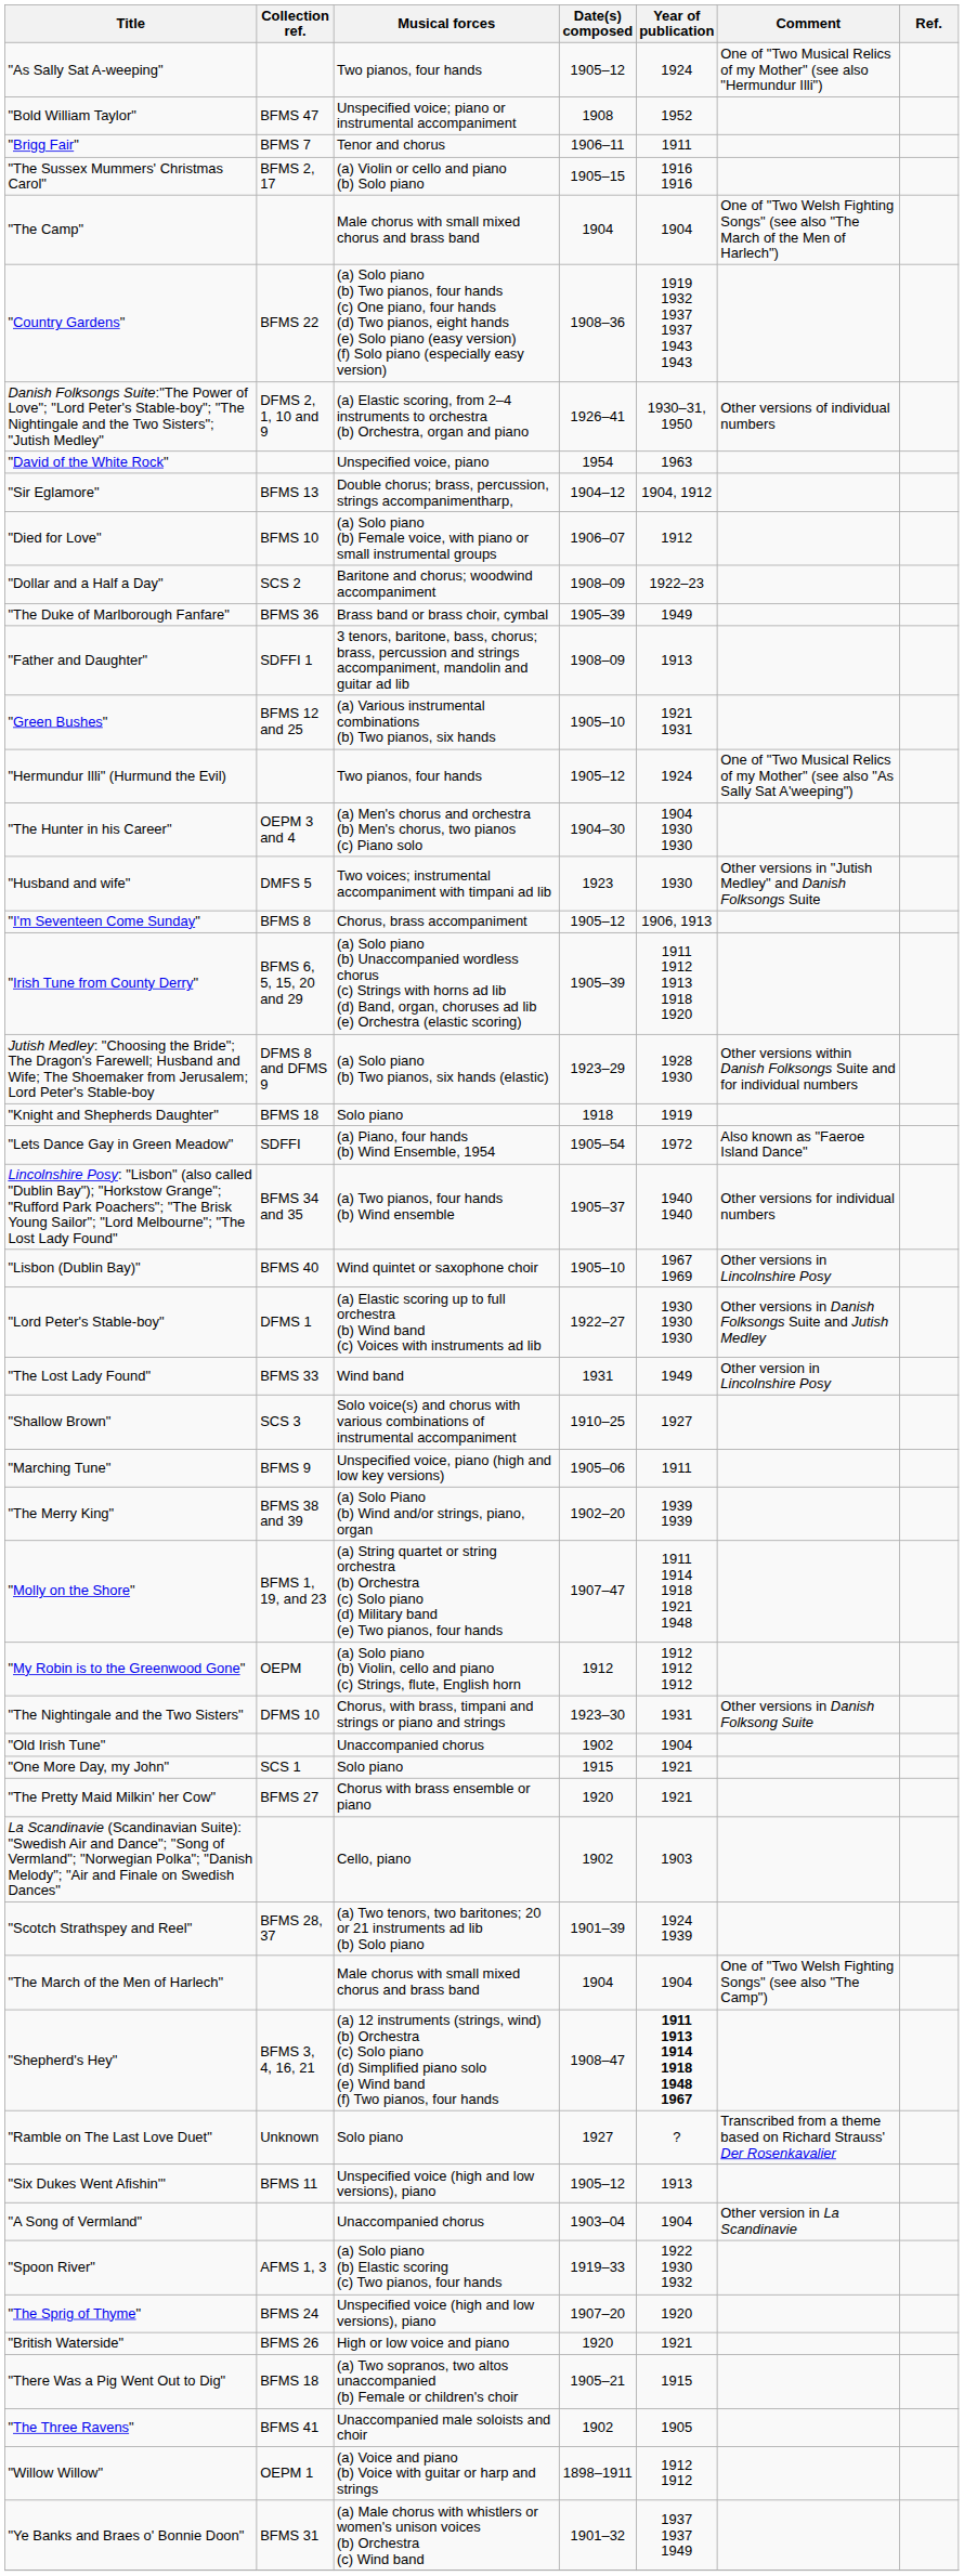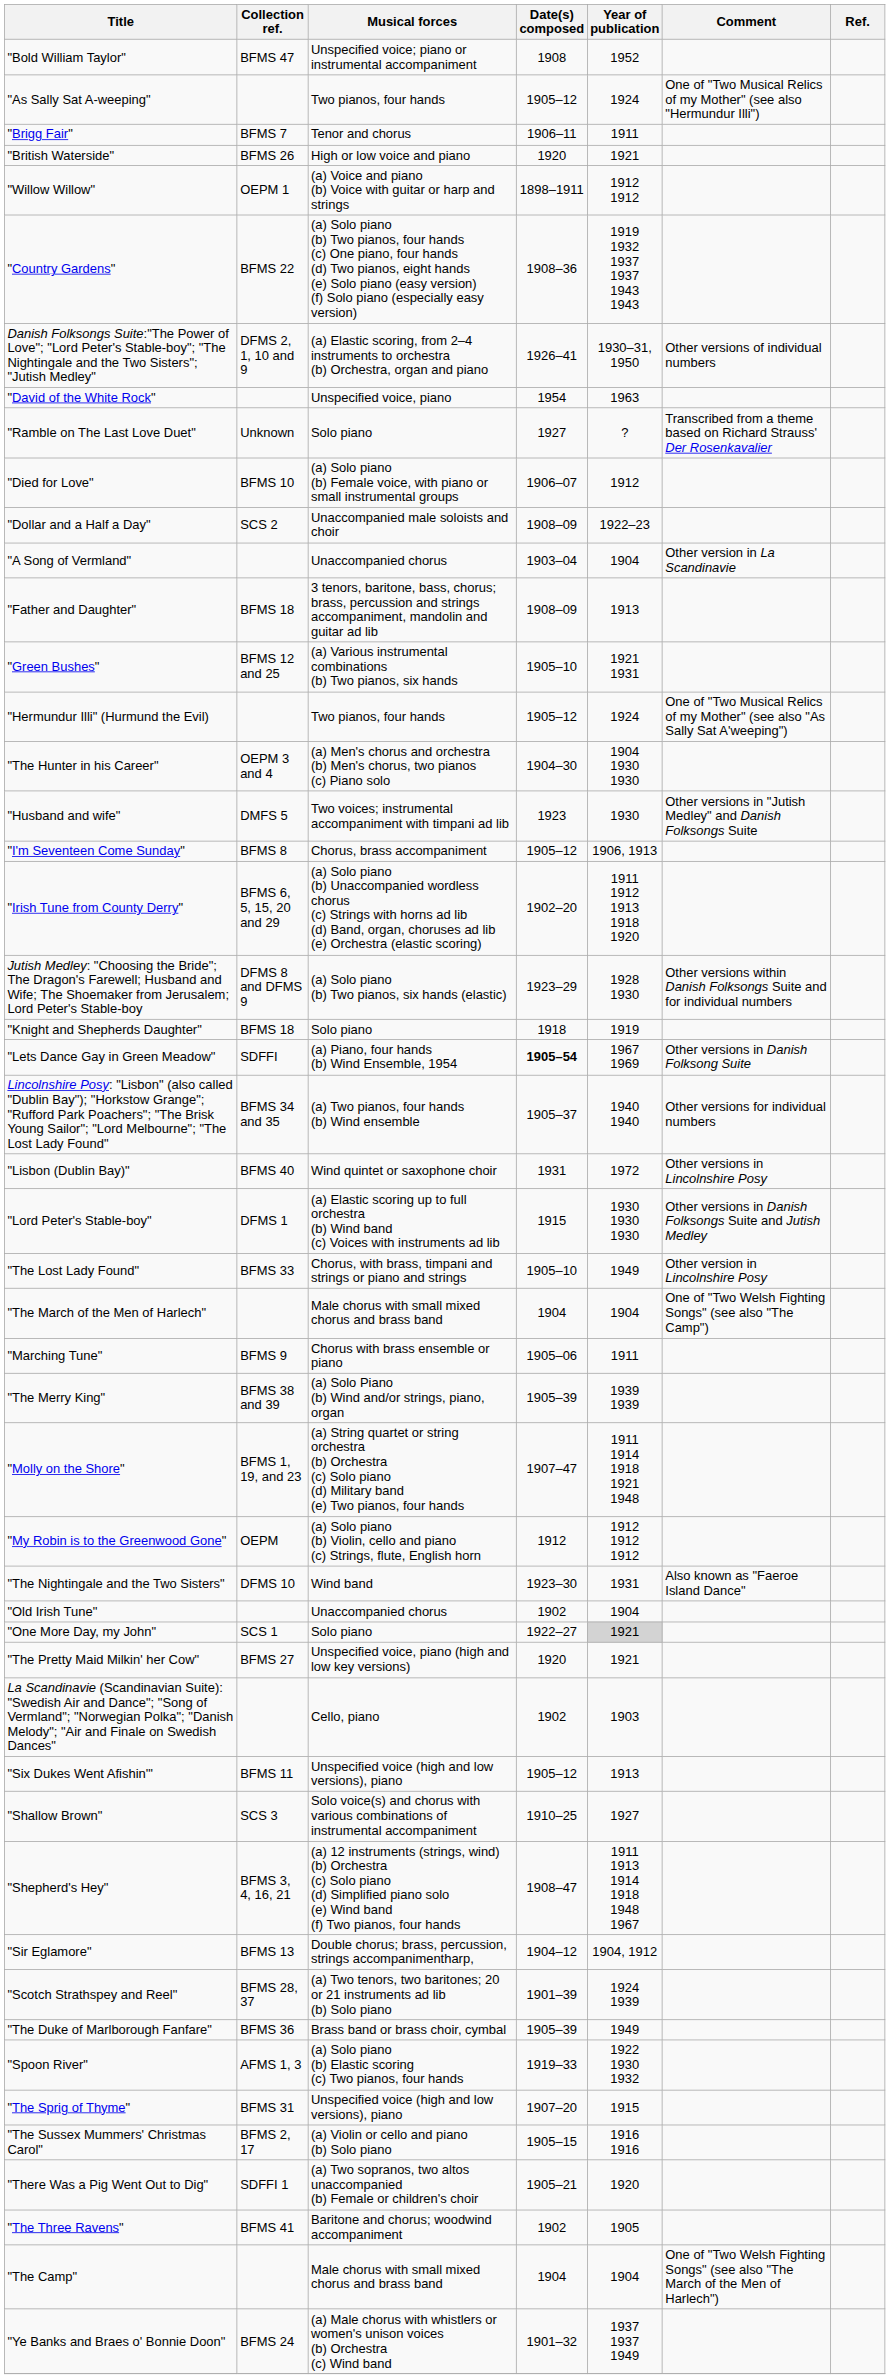rows swapped: "As Sally Sat A-weeping" <-> "Bold William Taylor"
rows swapped: "British Waterside" <-> "The Sussex Mummers' Christmas Carol"
rows swapped: "The Camp" <-> "Willow Willow"
rows swapped: "Ramble on The Last Love Duet" <-> "Sir Eglamore"
"Dollar and a Half a Day" | Musical forces: Baritone and chorus; woodwind accompaniment -> Unaccompanied male soloists and choir
rows swapped: "The Duke of Marlborough Fanfare" <-> "A Song of Vermland"
"Father and Daughter" | Collection ref.: SDFFI 1 -> BFMS 18
"Irish Tune from County Derry" | Date(s) composed: 1905–39 -> 1902–20
"Lets Dance Gay in Green Meadow" | Date(s) composed: normal -> bold
"Lets Dance Gay in Green Meadow" | Year of publication: 1972 -> 1967 1969
"Lets Dance Gay in Green Meadow" | Comment: Also known as "Faeroe Island Dance" -> Other versions in Danish Folksong Suite
"Lisbon (Dublin Bay)" | Date(s) composed: 1905–10 -> 1931
"Lisbon (Dublin Bay)" | Year of publication: 1967 1969 -> 1972
"Lord Peter's Stable-boy" | Date(s) composed: 1922–27 -> 1915
"The Lost Lady Found" | Musical forces: Wind band -> Chorus, with brass, timpani and strings or piano and strings
"The Lost Lady Found" | Date(s) composed: 1931 -> 1905–10
rows swapped: "The March of the Men of Harlech" <-> "Shallow Brown"
"Marching Tune" | Musical forces: Unspecified voice, piano (high and low key versions) -> Chorus with brass ensemble or piano
"The Merry King" | Date(s) composed: 1902–20 -> 1905–39
"The Nightingale and the Two Sisters" | Musical forces: Chorus, with brass, timpani and strings or piano and strings -> Wind band
"The Nightingale and the Two Sisters" | Comment: Other versions in Danish Folksong Suite -> Also known as "Faeroe Island Dance"
"One More Day, my John" | Date(s) composed: 1915 -> 1922–27
"One More Day, my John" | Year of publication: no background -> lightgrey background
"The Pretty Maid Milkin' her Cow" | Musical forces: Chorus with brass ensemble or piano -> Unspecified voice, piano (high and low key versions)
rows swapped: "Scotch Strathspey and Reel" <-> "Six Dukes Went Afishin'"
"Shepherd's Hey" | Year of publication: bold -> normal
"The Sprig of Thyme" | Collection ref.: BFMS 24 -> BFMS 31
"The Sprig of Thyme" | Year of publication: 1920 -> 1915
"There Was a Pig Went Out to Dig" | Collection ref.: BFMS 18 -> SDFFI 1
"There Was a Pig Went Out to Dig" | Year of publication: 1915 -> 1920
"The Three Ravens" | Musical forces: Unaccompanied male soloists and choir -> Baritone and chorus; woodwind accompaniment
"Ye Banks and Braes o' Bonnie Doon" | Collection ref.: BFMS 31 -> BFMS 24
